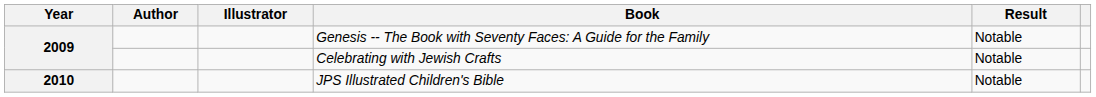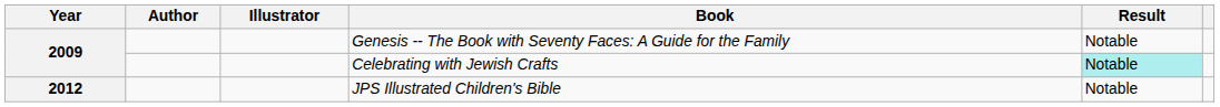Celebrating with Jewish Crafts | Result: no background -> paleturquoise background
JPS Illustrated Children's Bible | Year: 2010 -> 2012
